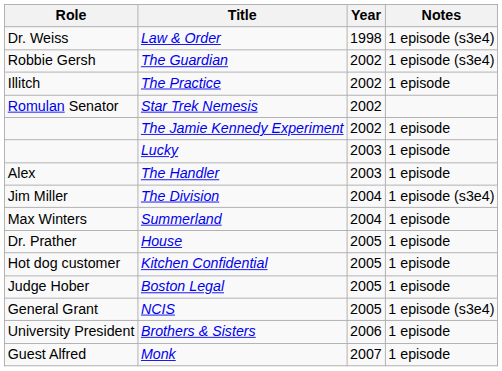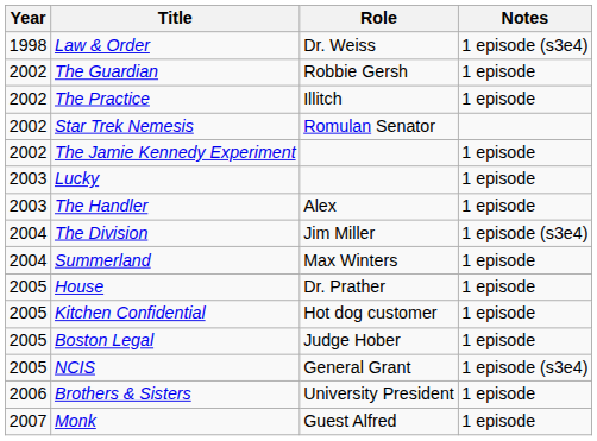columns swapped: Year <-> Role
The Guardian | Notes: 1 episode (s3e4) -> 1 episode
